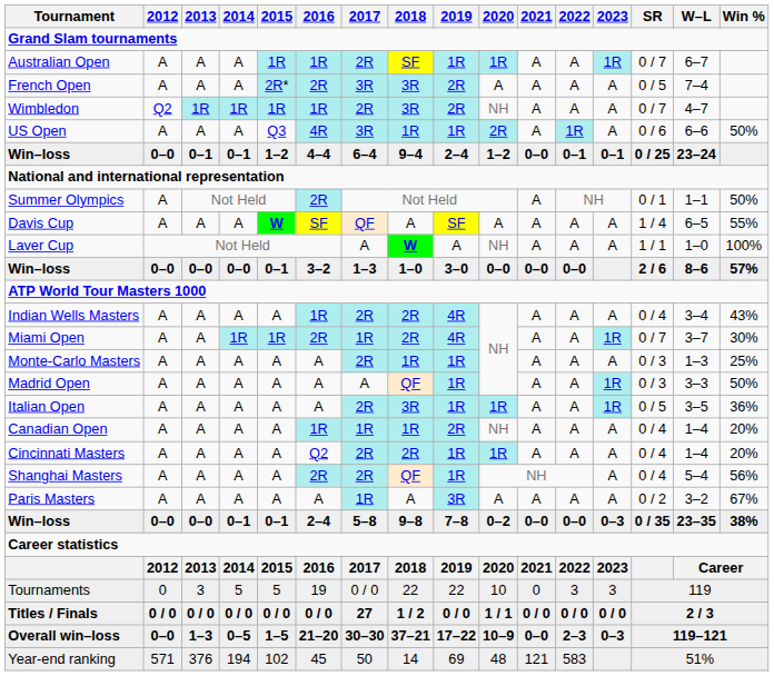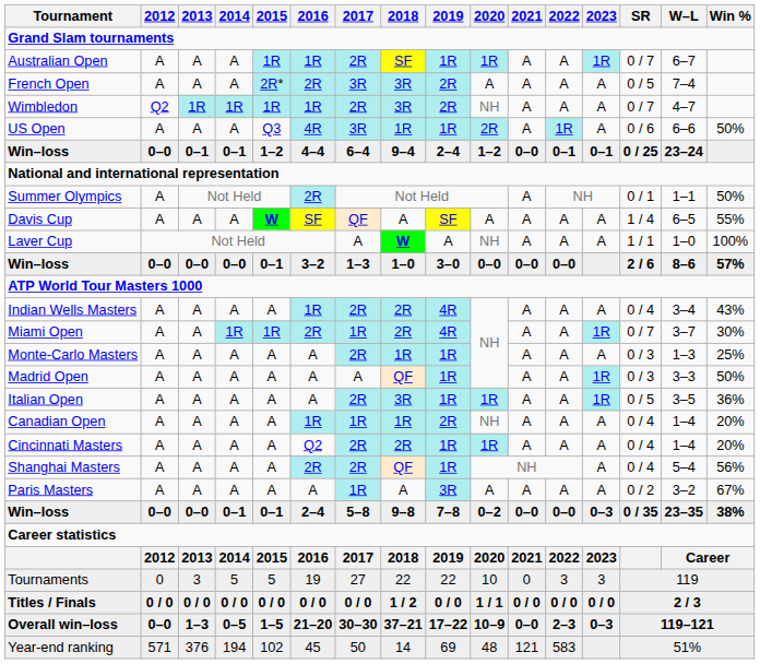Tournaments | 2017: 0 / 0 -> 27
Titles / Finals | 2017: 27 -> 0 / 0
